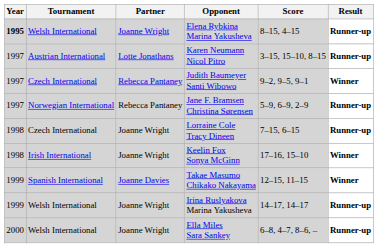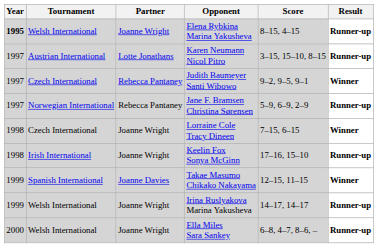Lorraine Cole Tracy Dineen | Result: Runner-up -> Winner
Keelin Fox Sonya McGinn | Result: Winner -> Runner-up
